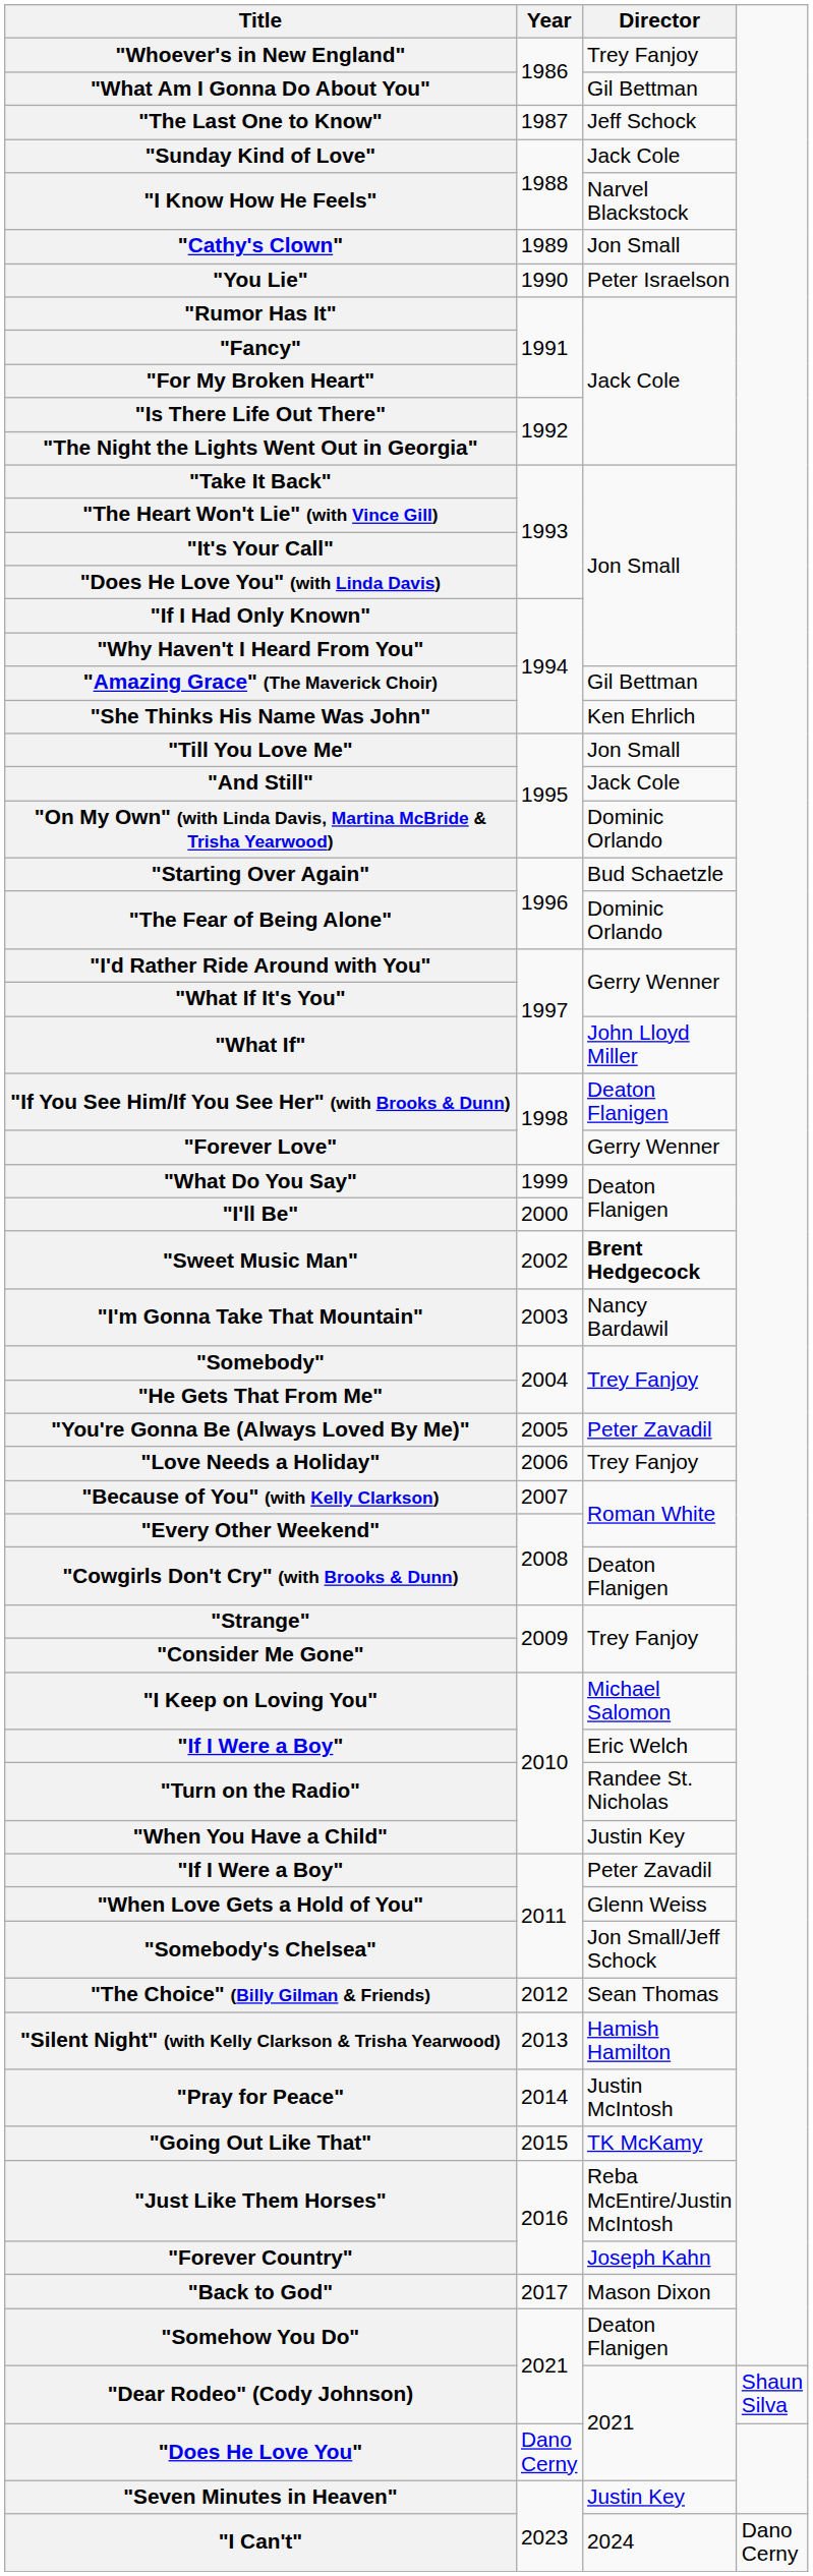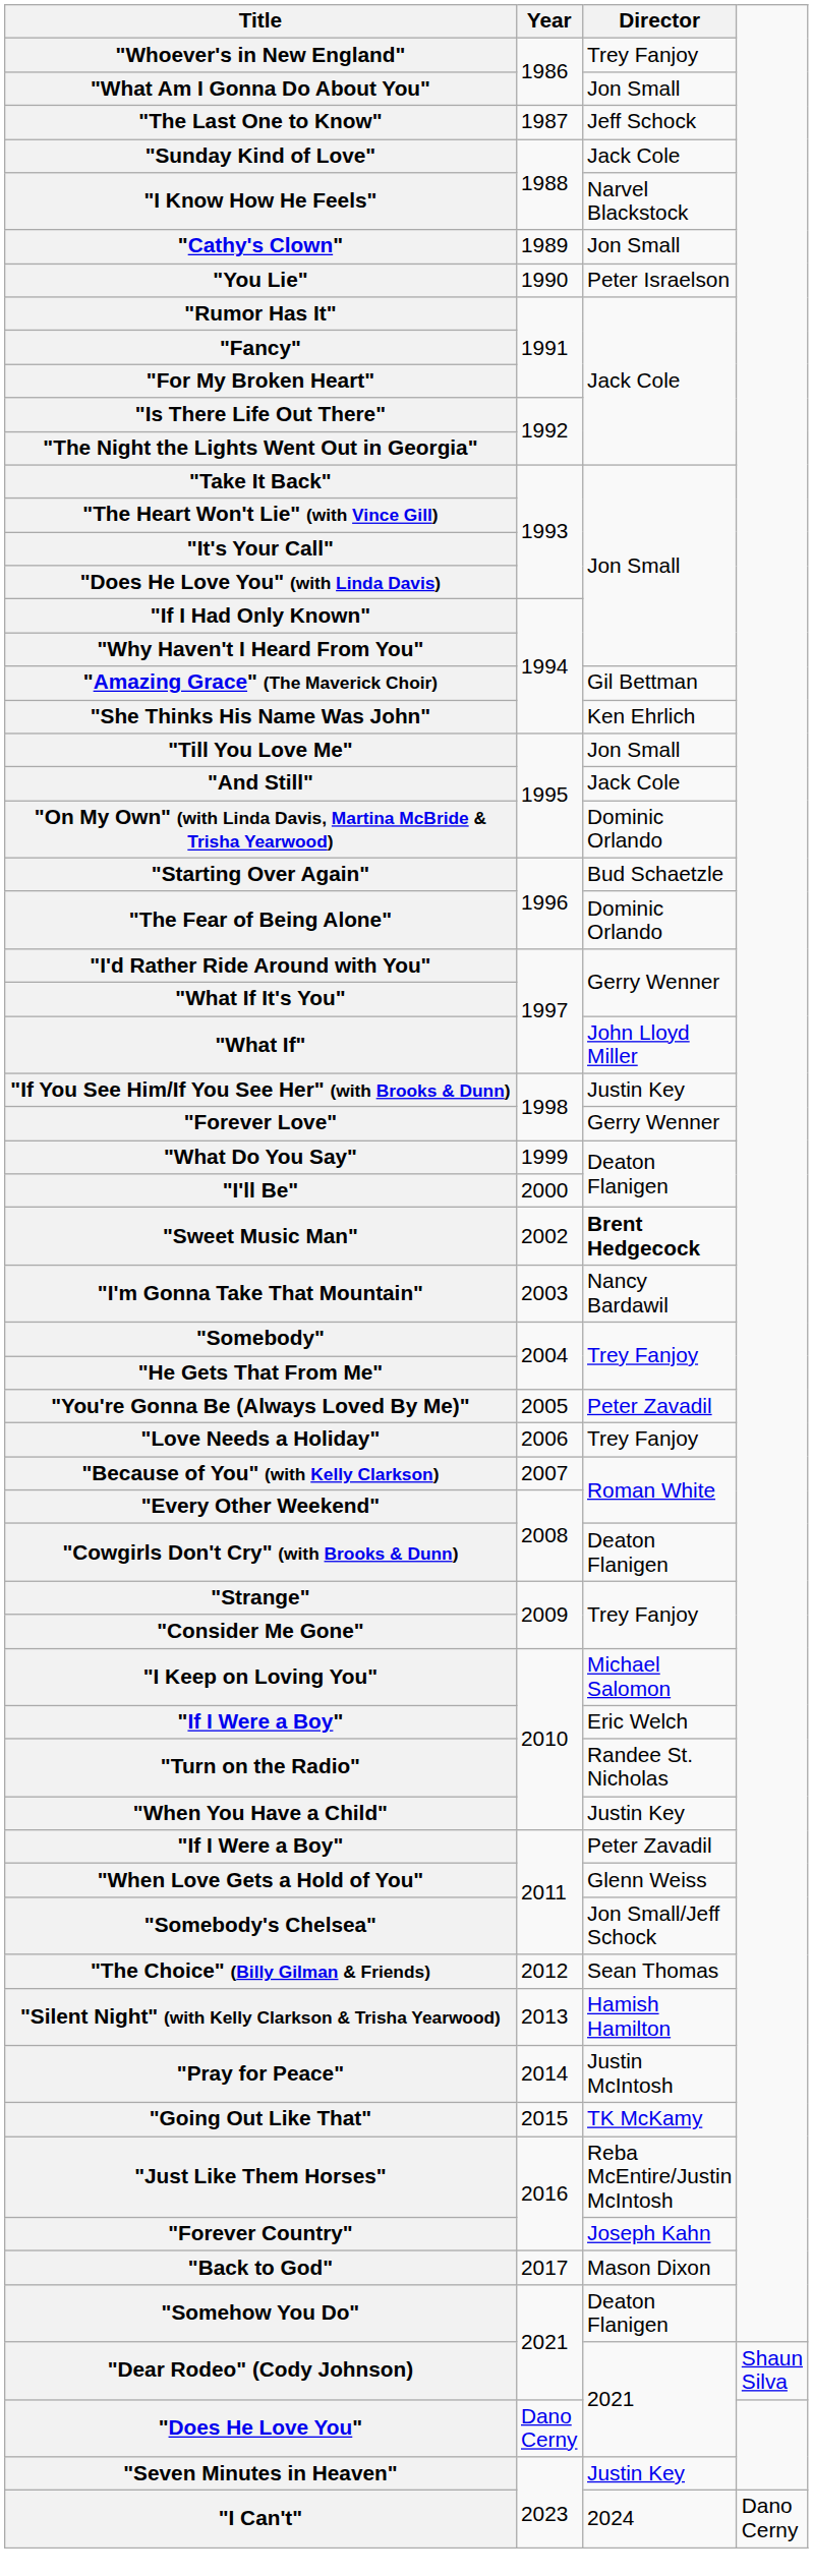"What Am I Gonna Do About You" | Director: Gil Bettman -> Jon Small
"If You See Him/If You See Her" (with Brooks & Dunn) | Director: Deaton Flanigen -> Justin Key
